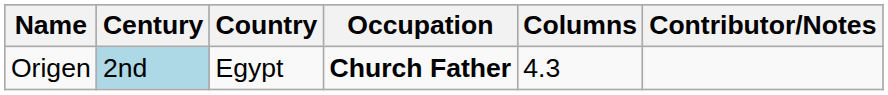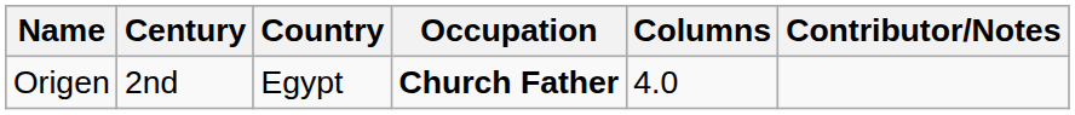Origen | Century: lightblue background -> no background
Origen | Columns: 4.3 -> 4.0
